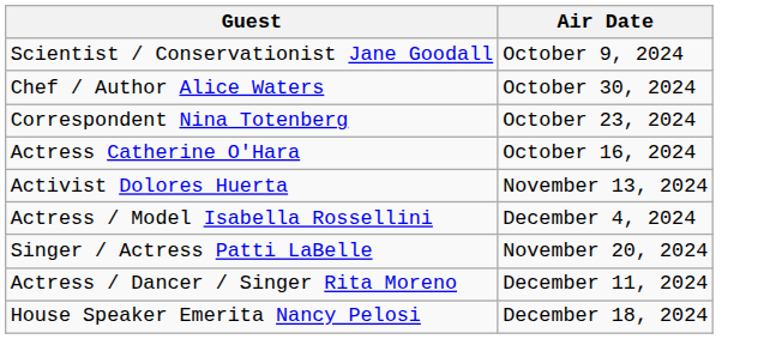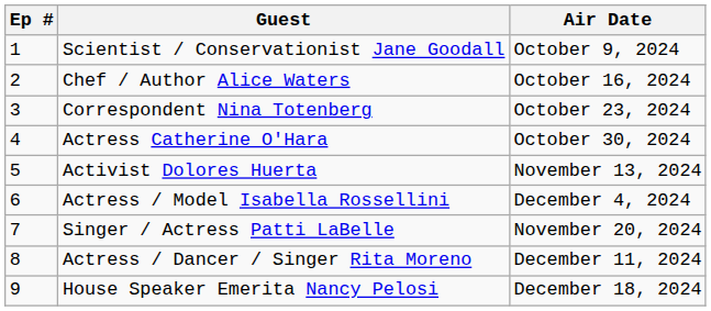+ column: Ep # | 1 | 2 | 3 | 4 | 5 | 6 | 7 | 8 | 9
Chef / Author Alice Waters | Air Date: October 30, 2024 -> October 16, 2024
Actress Catherine O'Hara | Air Date: October 16, 2024 -> October 30, 2024
